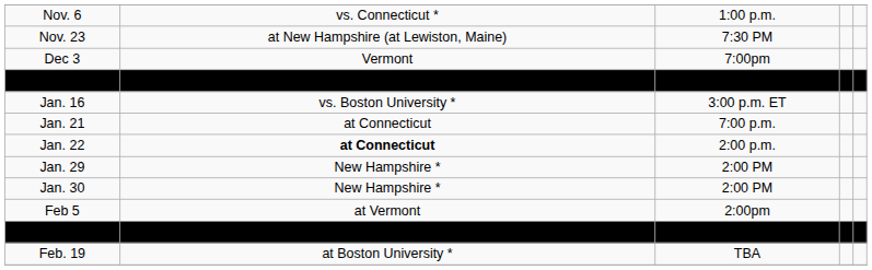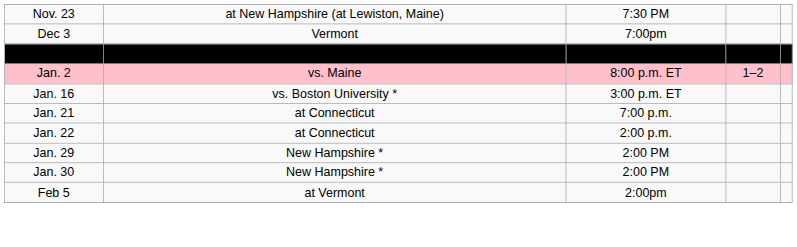- row: Nov. 6 | vs. Connecticut * | 1:00 p.m.
Dec 4 | column 2: normal -> bold
+ row: Jan. 2 | vs. Maine | 8:00 p.m. ET | 1–2
Jan. 22 | column 2: bold -> normal
- row: Feb. 18 | at Boston University * | 7:00 p.m. ET
- row: Feb. 19 | at Boston University * | TBA
